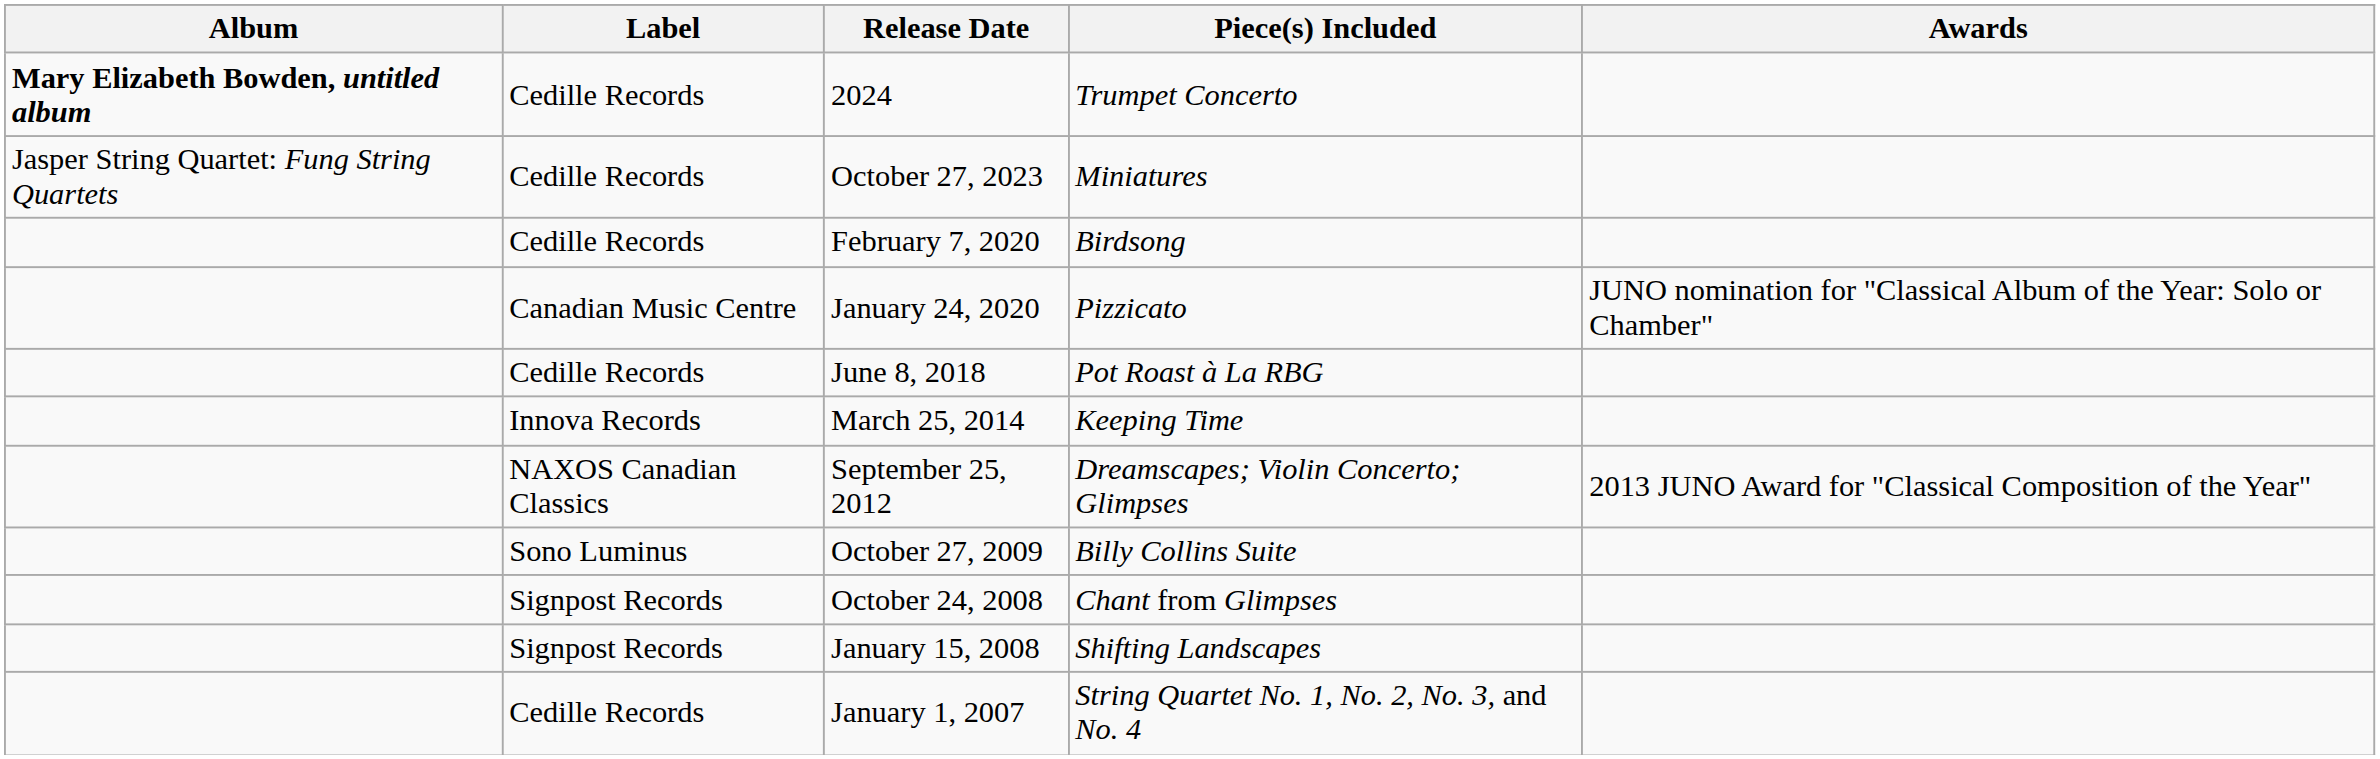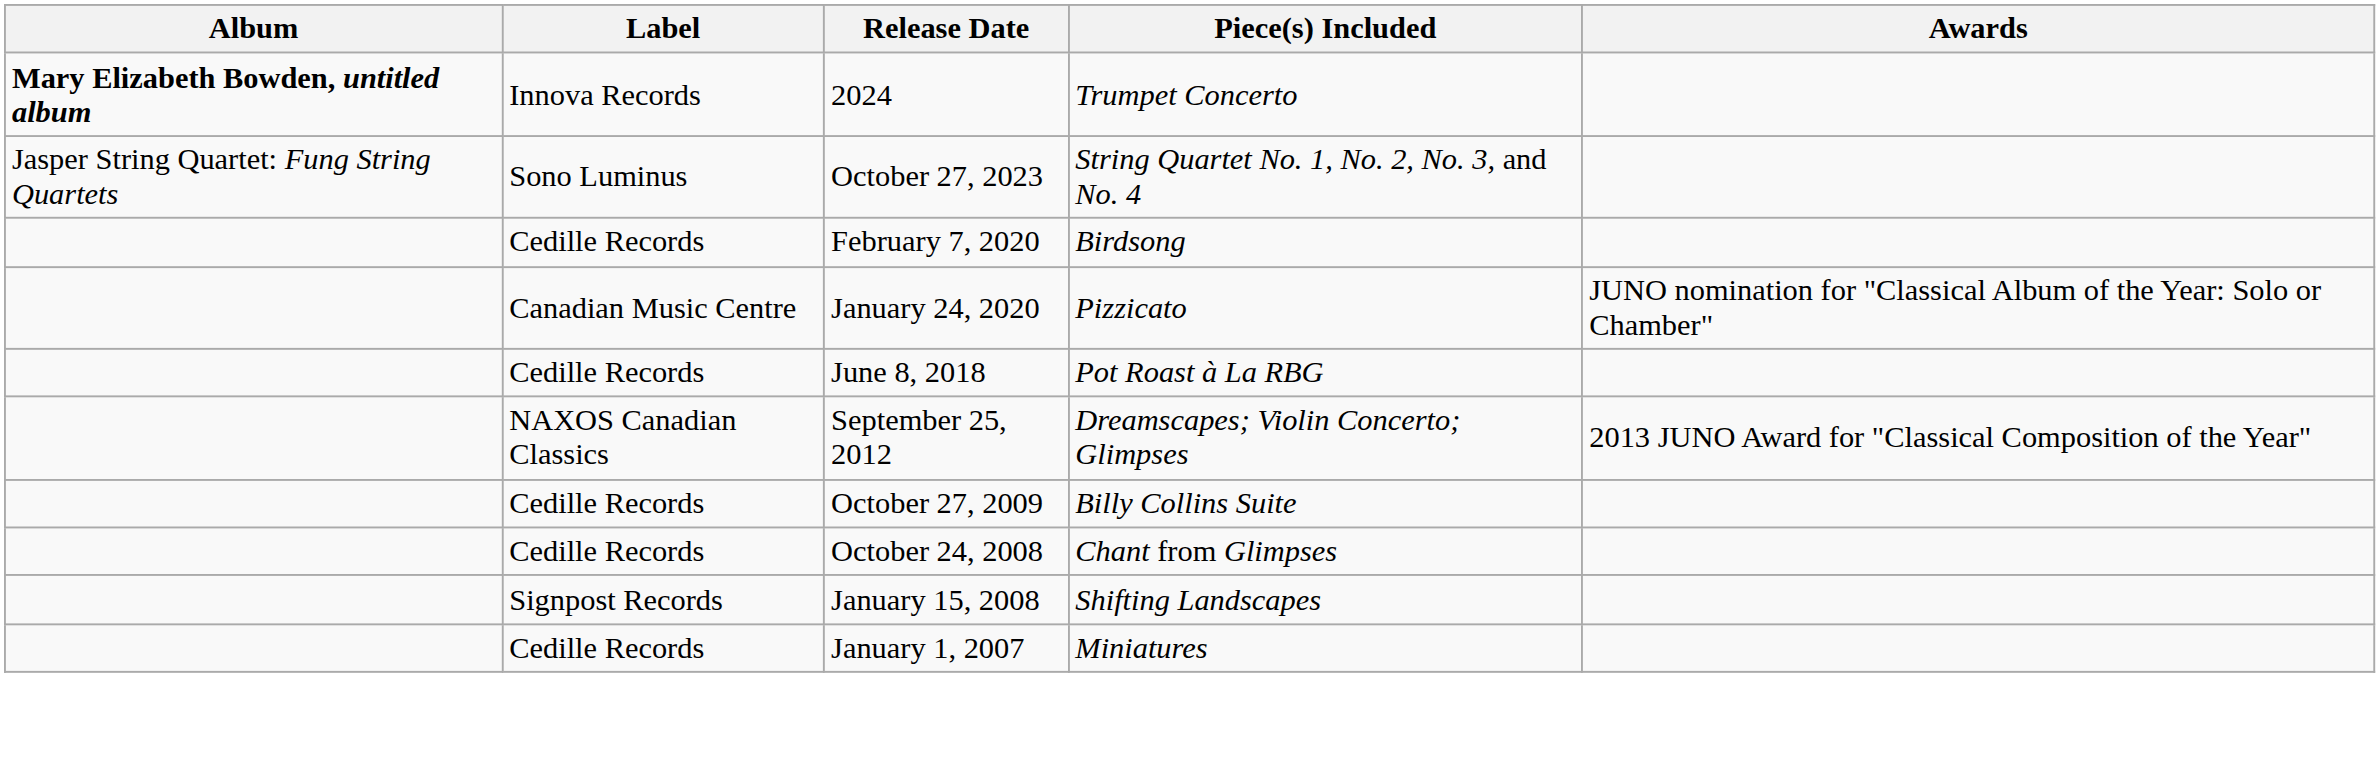2024 | Label: Cedille Records -> Innova Records
October 27, 2023 | Label: Cedille Records -> Sono Luminus
October 27, 2023 | Piece(s) Included: Miniatures -> String Quartet No. 1, No. 2, No. 3, and No. 4
- row: Innova Records | March 25, 2014 | Keeping Time
October 27, 2009 | Label: Sono Luminus -> Cedille Records
October 24, 2008 | Label: Signpost Records -> Cedille Records
January 1, 2007 | Piece(s) Included: String Quartet No. 1, No. 2, No. 3, and No. 4 -> Miniatures
